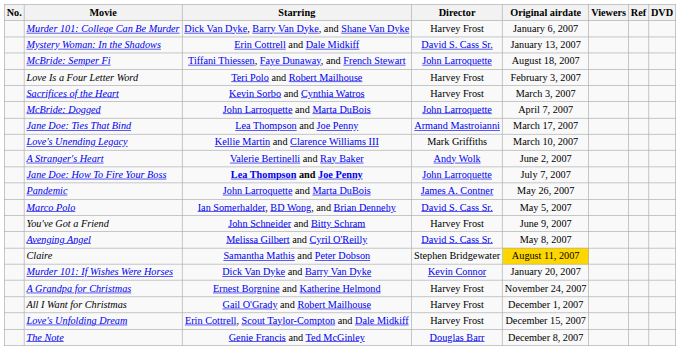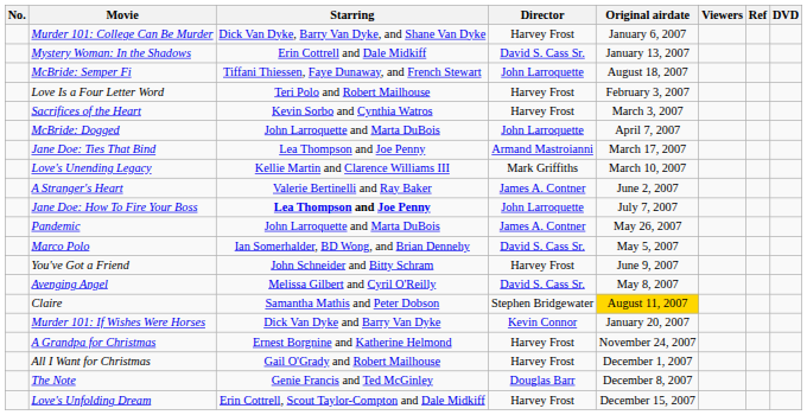A Stranger's Heart | Director: Andy Wolk -> James A. Contner
rows swapped: The Note <-> Love's Unfolding Dream
